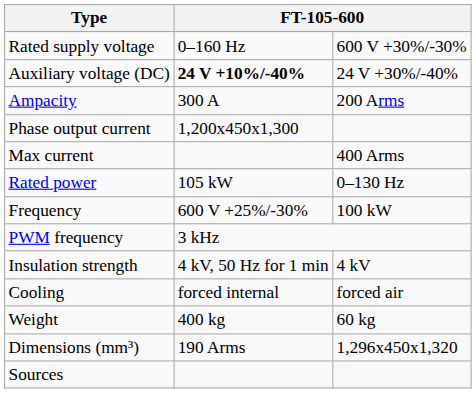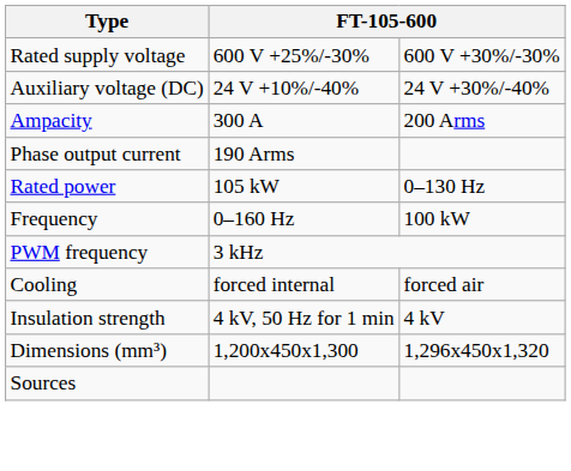Rated supply voltage | column 2: 0–160 Hz -> 600 V +25%/-30%
Auxiliary voltage (DC) | column 2: bold -> normal
Phase output current | column 2: 1,200x450x1,300 -> 190 Arms
- row: Max current | 400 Arms
Frequency | column 2: 600 V +25%/-30% -> 0–160 Hz
rows swapped: Insulation strength <-> Cooling
- row: Weight | 400 kg | 60 kg
Dimensions (mm³) | column 2: 190 Arms -> 1,200x450x1,300
